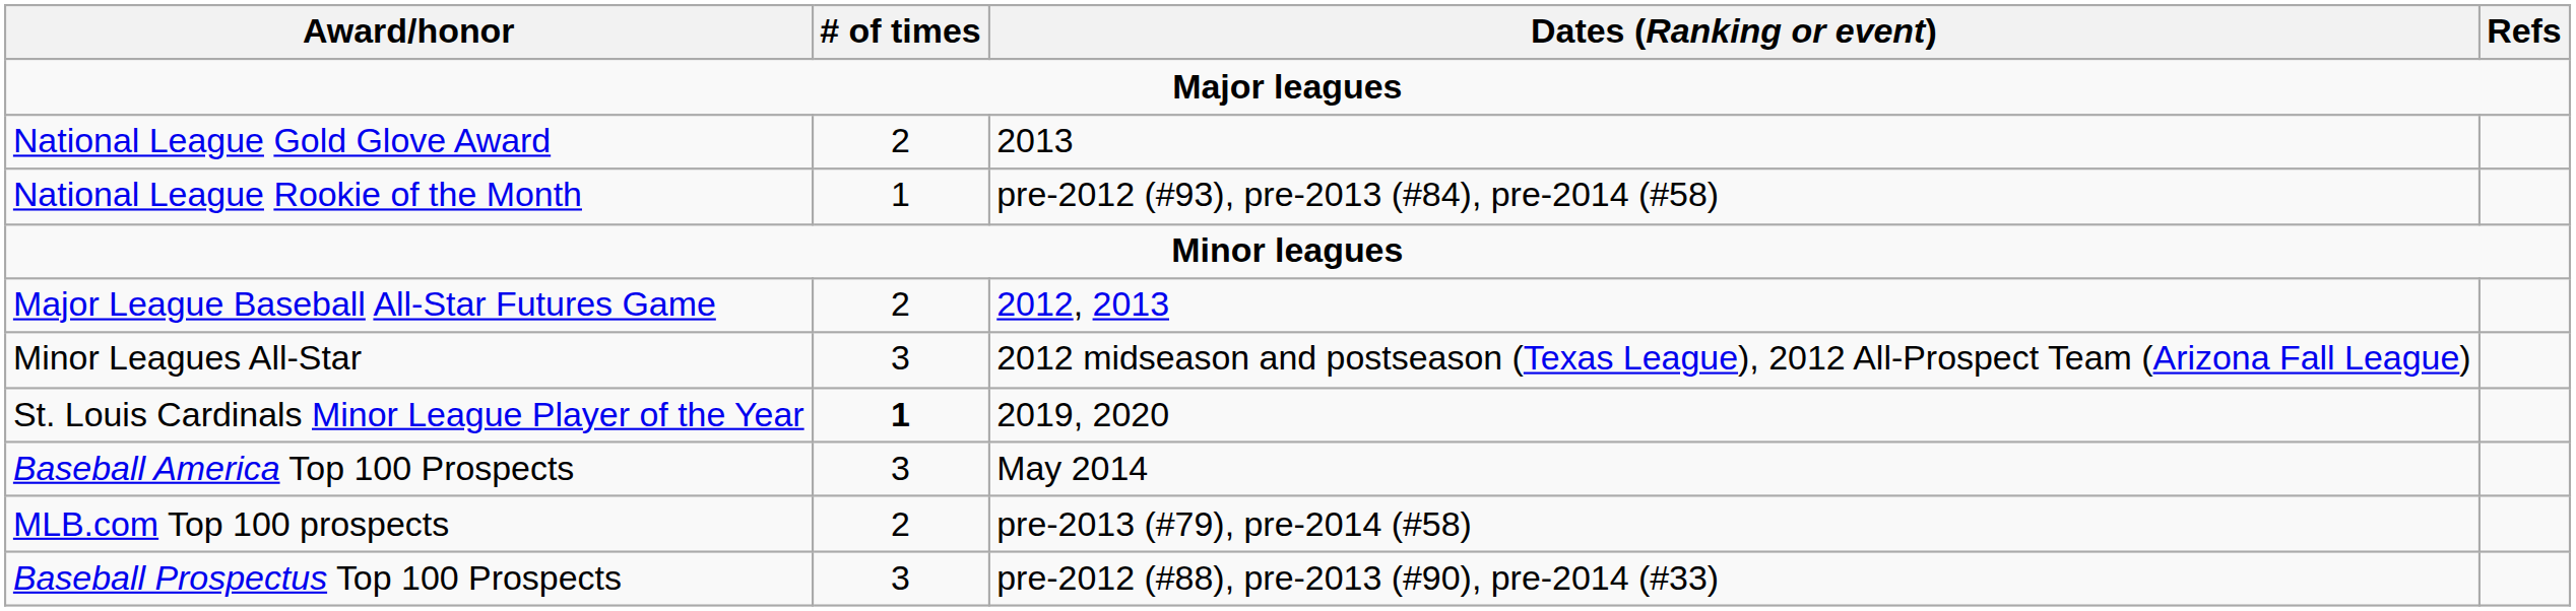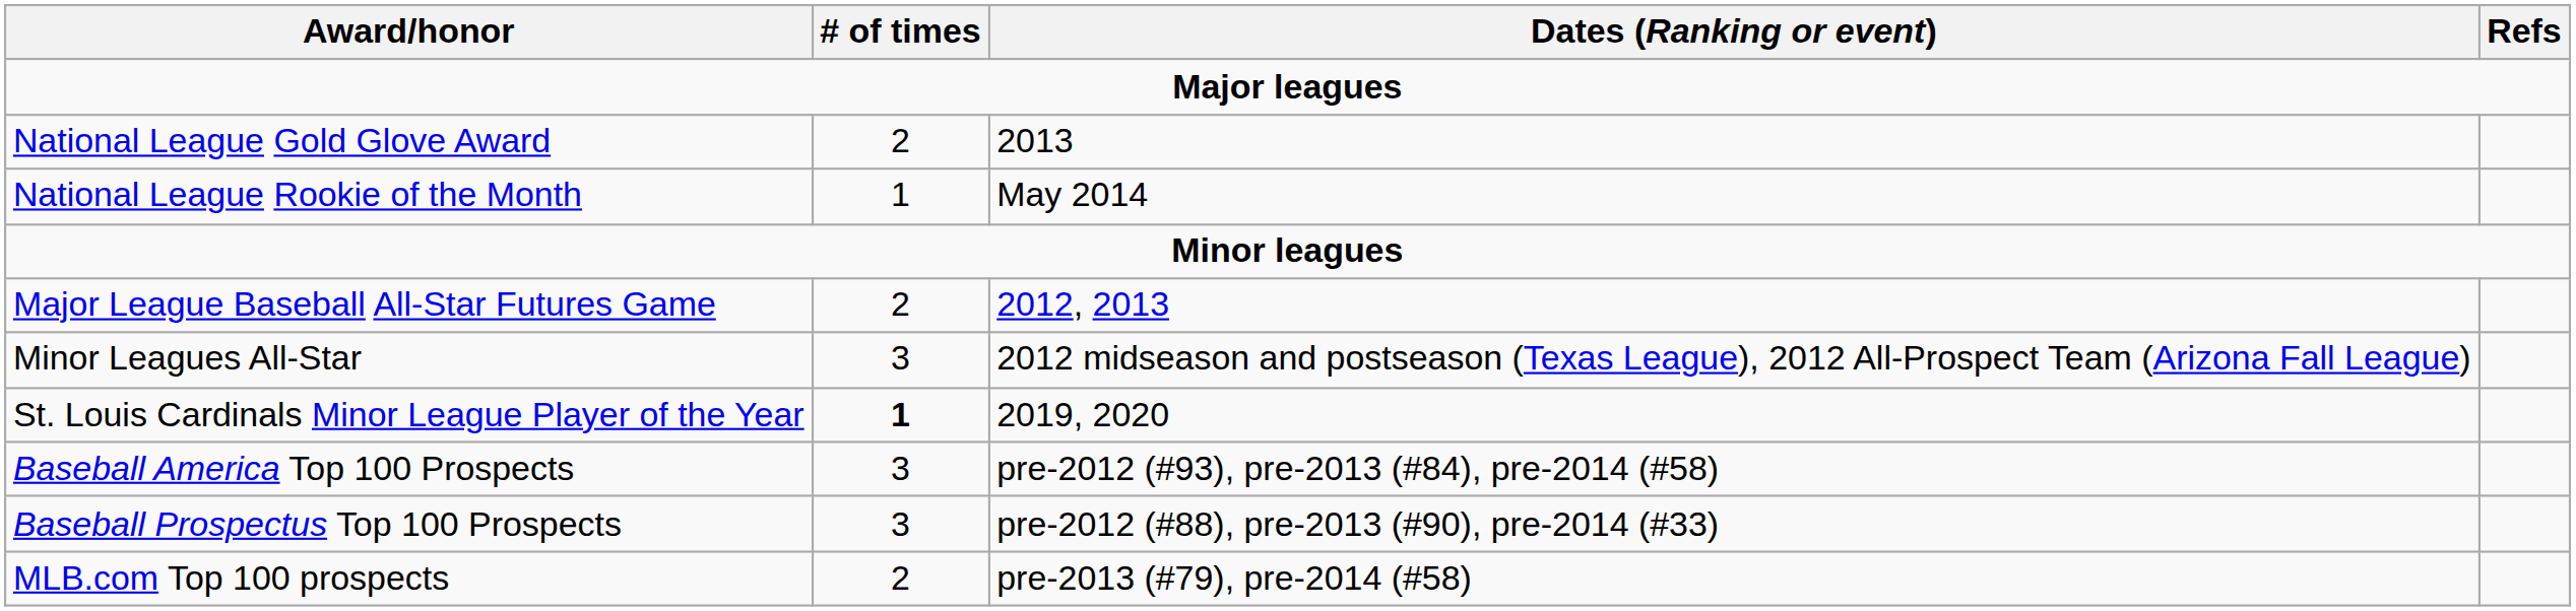National League Rookie of the Month | Dates (Ranking or event): pre-2012 (#93), pre-2013 (#84), pre-2014 (#58) -> May 2014
Baseball America Top 100 Prospects | Dates (Ranking or event): May 2014 -> pre-2012 (#93), pre-2013 (#84), pre-2014 (#58)
rows swapped: MLB.com Top 100 prospects <-> Baseball Prospectus Top 100 Prospects
